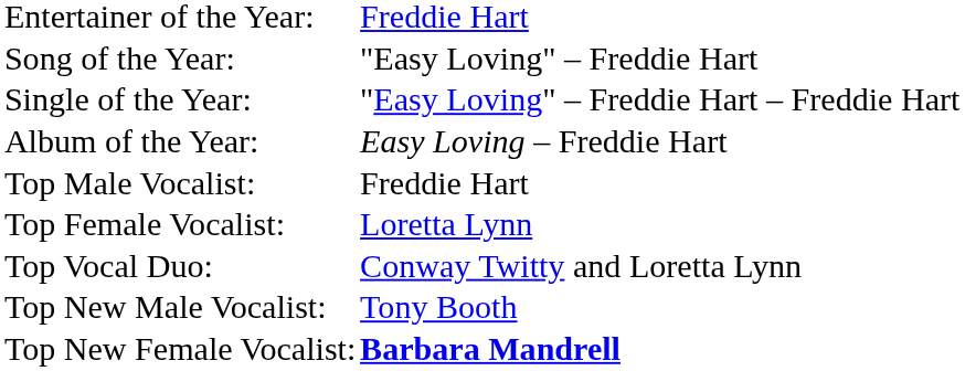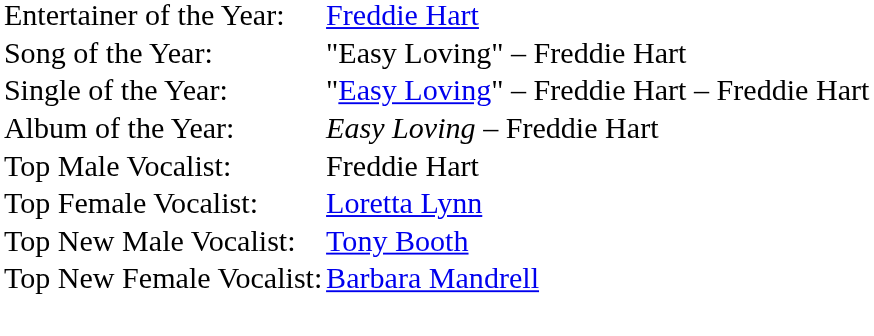- row: Top Vocal Duo: | Conway Twitty and Loretta Lynn
Top New Female Vocalist: | column 2: bold -> normal
